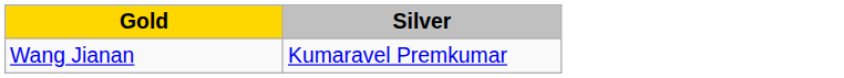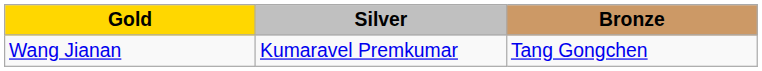+ column: Bronze | Tang Gongchen
